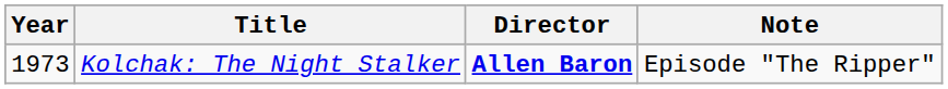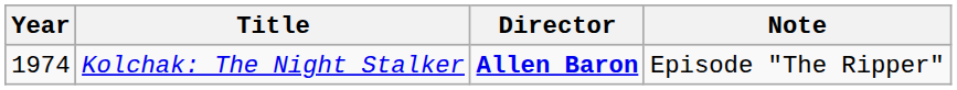Kolchak: The Night Stalker | Year: 1973 -> 1974
